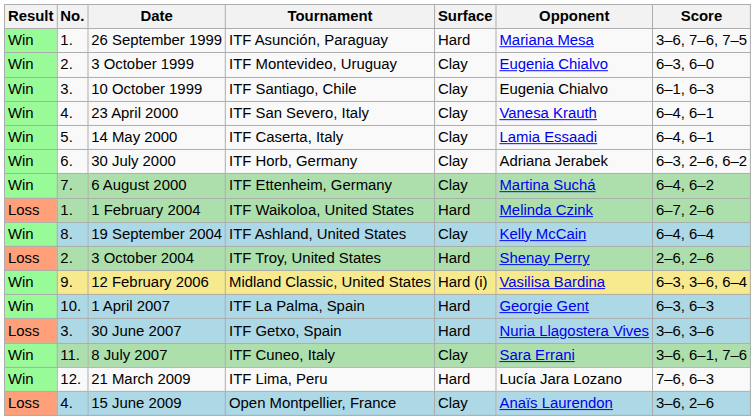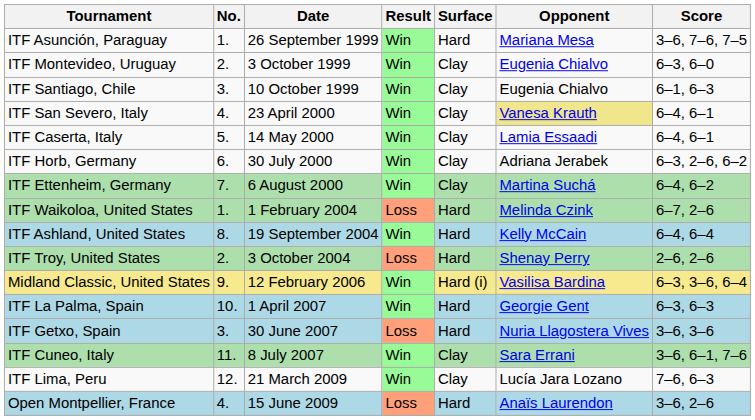columns swapped: Result <-> Tournament
23 April 2000 | Opponent: no background -> khaki background
19 September 2004 | Surface: Clay -> Hard
21 March 2009 | Surface: Hard -> Clay
15 June 2009 | Surface: Clay -> Hard
